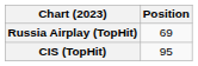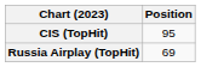rows swapped: CIS (TopHit) <-> Russia Airplay (TopHit)
